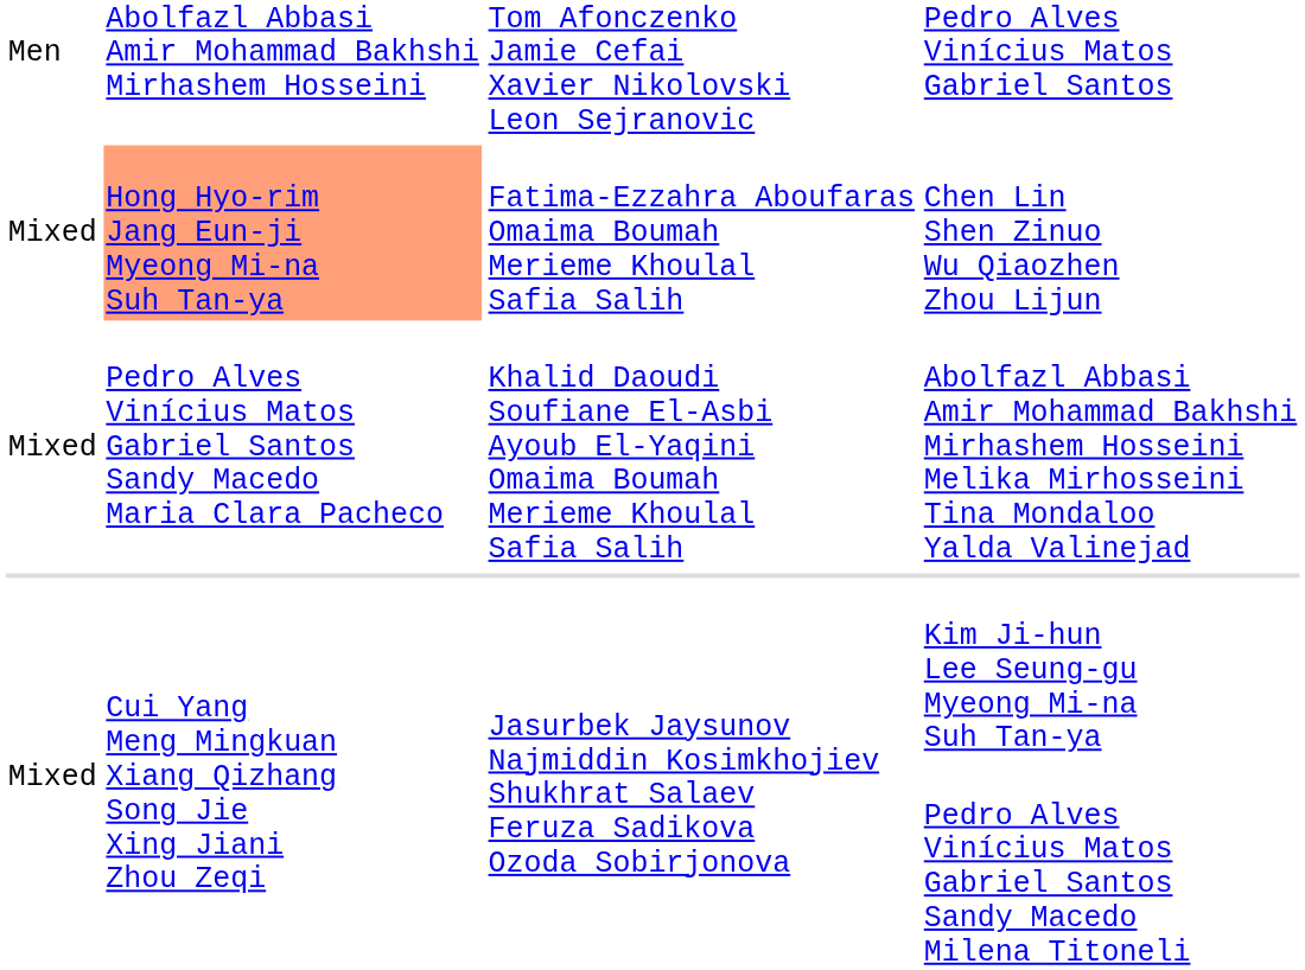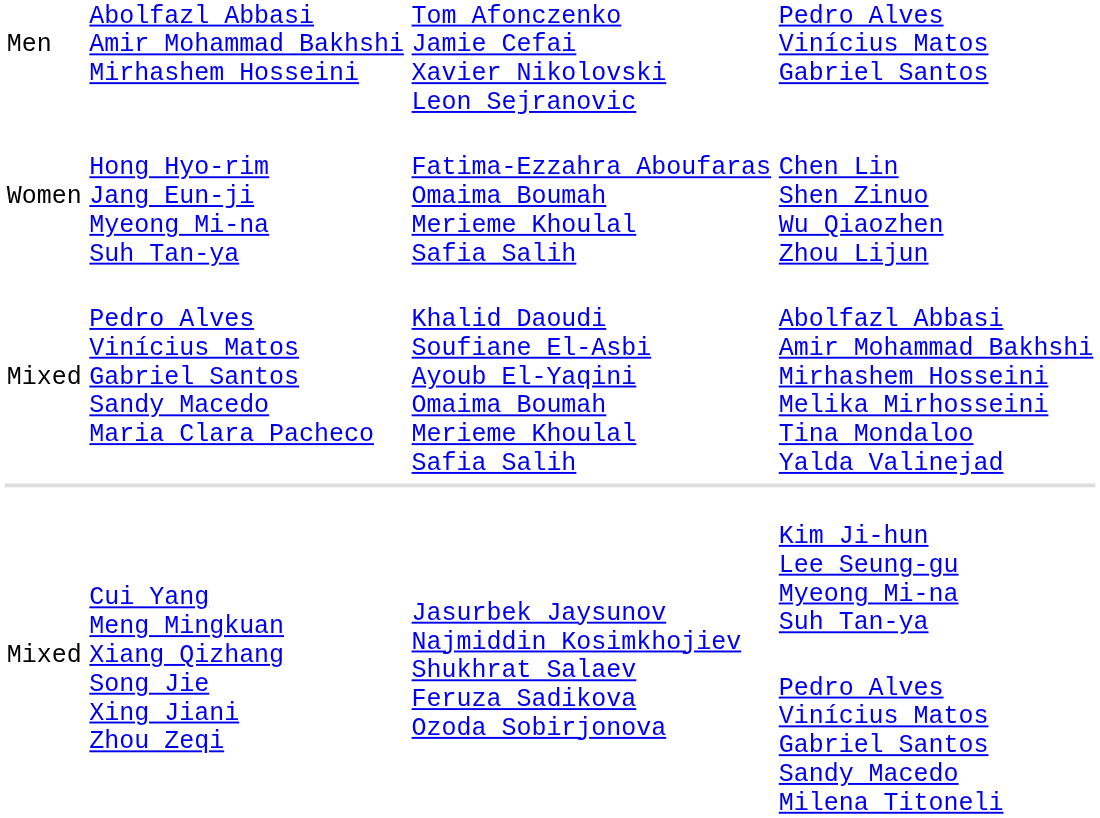Chen Lin Shen Zinuo Wu Qiaozhen Zhou Lijun | column 1: Mixed -> Women
Chen Lin Shen Zinuo Wu Qiaozhen Zhou Lijun | column 2: lightsalmon background -> no background
